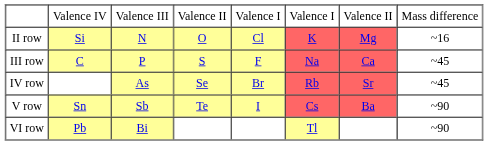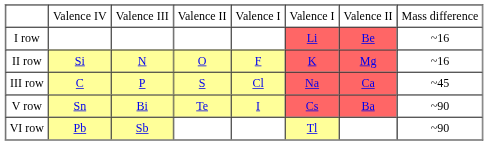+ row: I row | Li | Be | ~16
II row | column 5: Cl -> F
III row | column 5: F -> Cl
- row: IV row | As | Se | Br | Rb | Sr | ~45
V row | column 3: Sb -> Bi
VI row | column 3: Bi -> Sb
